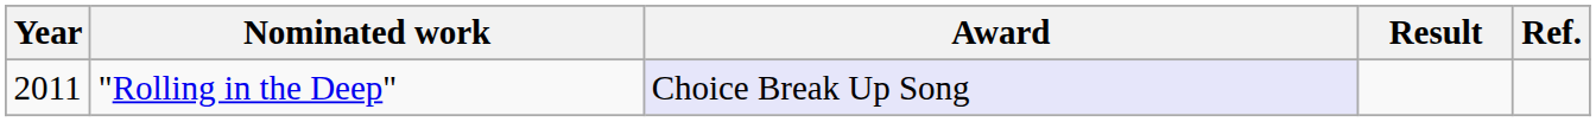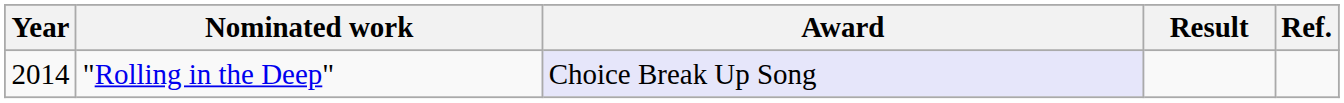"Rolling in the Deep" | Year: 2011 -> 2014
